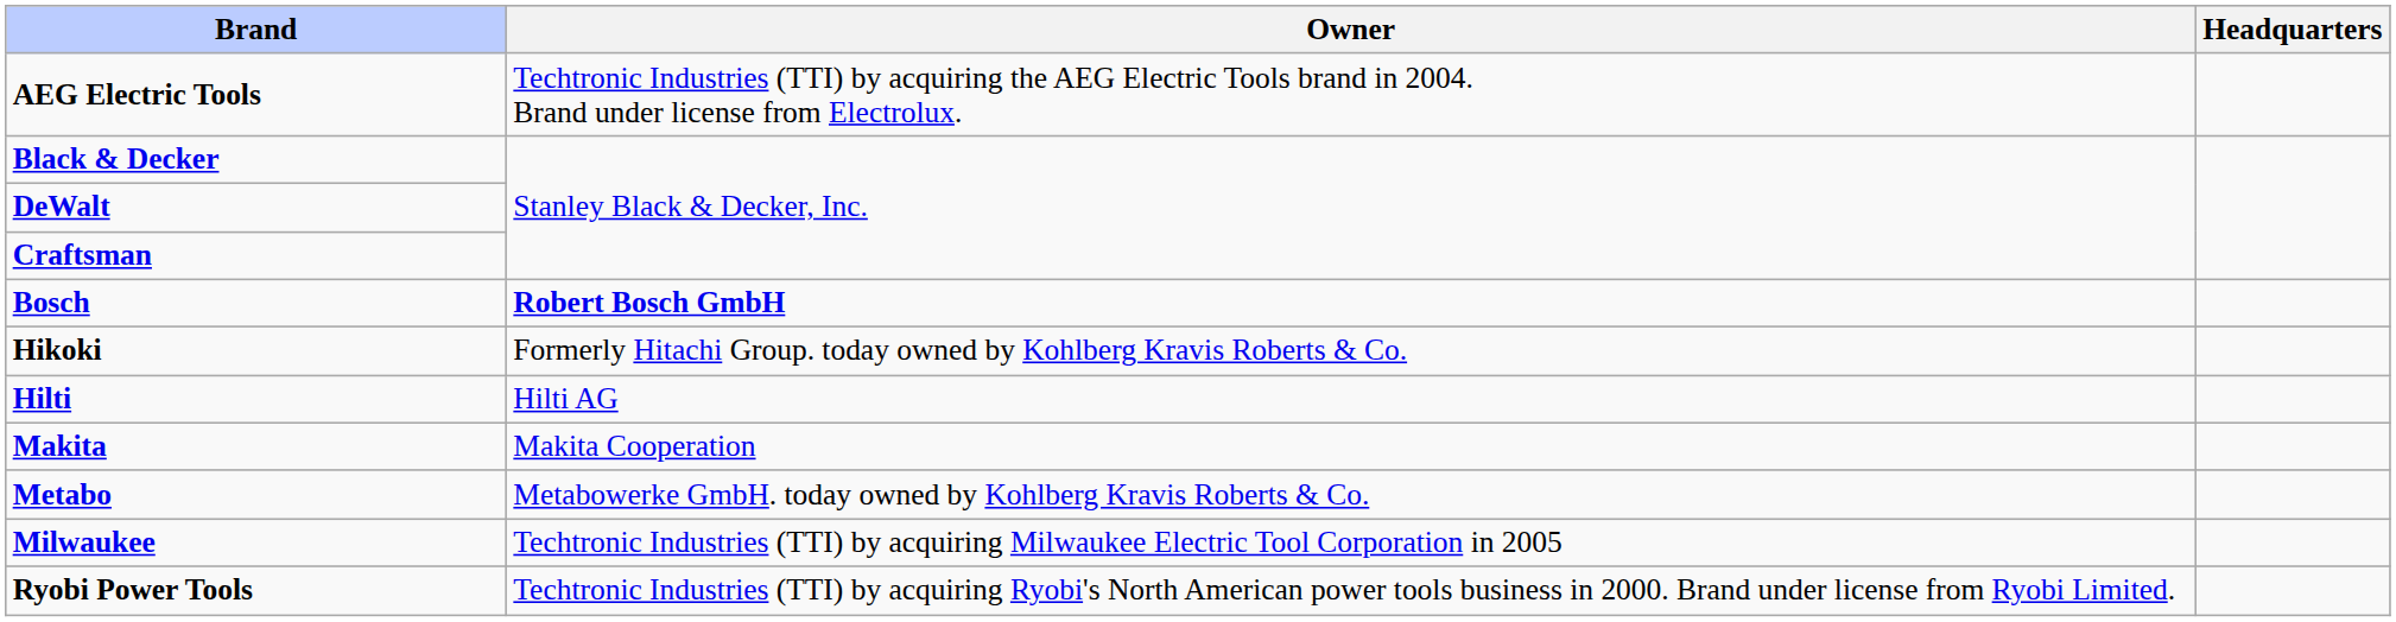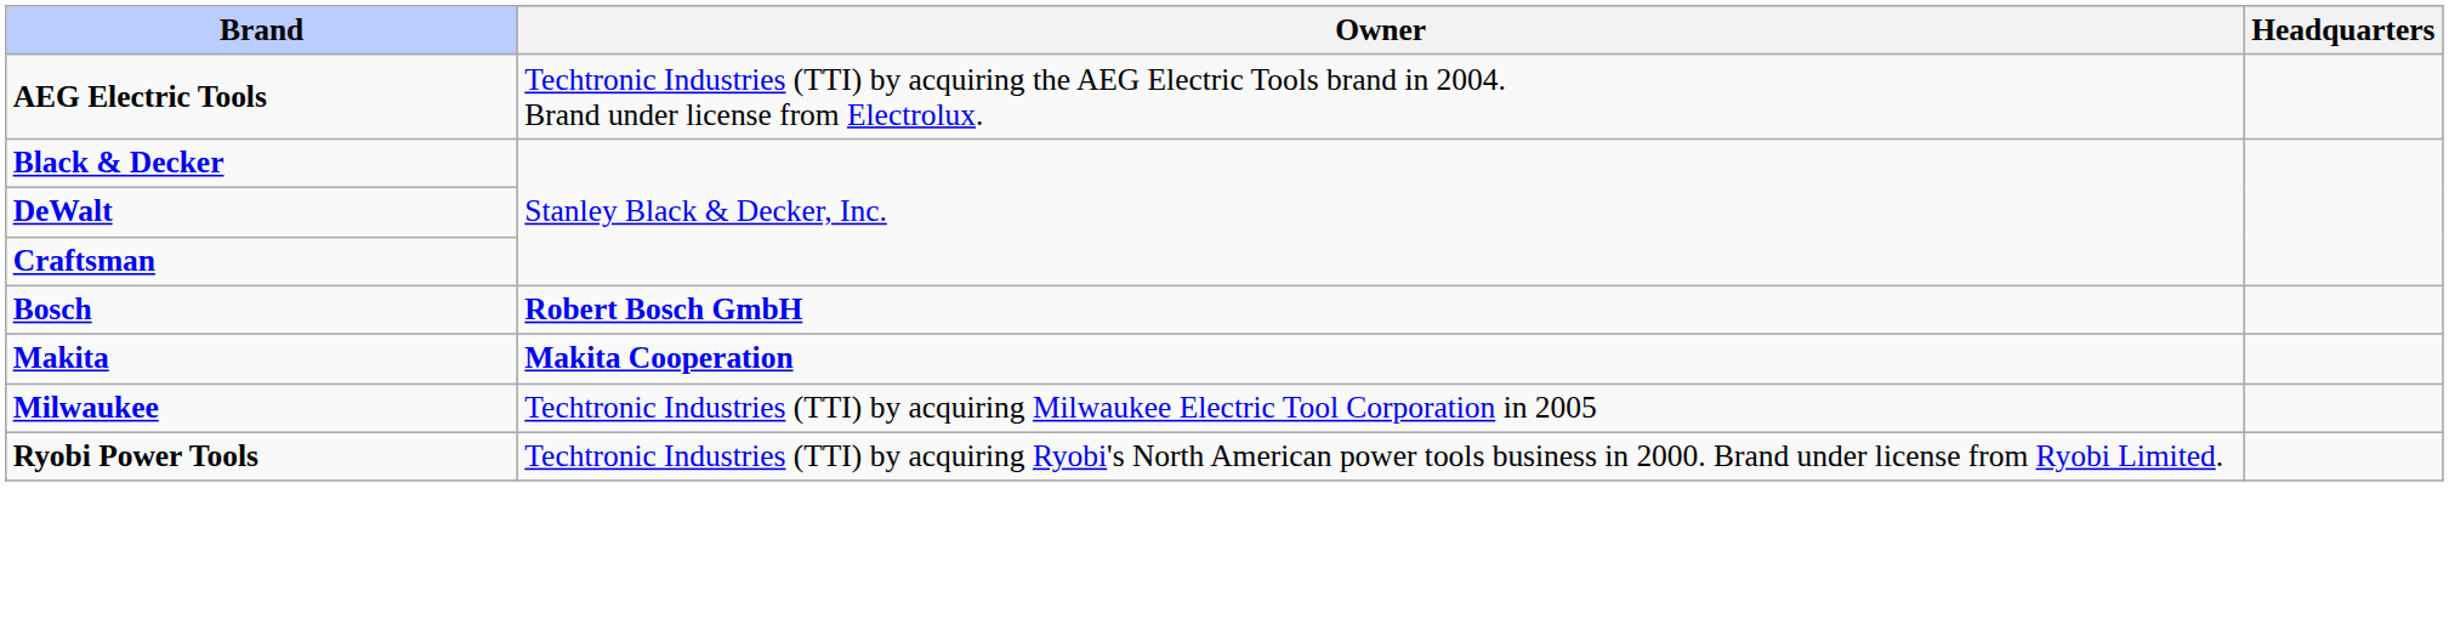- row: Hikoki | Formerly Hitachi Group. today owned by Kohlberg Kravis Roberts & Co.
- row: Hilti | Hilti AG
Makita | Owner: normal -> bold
- row: Metabo | Metabowerke GmbH. today owned by Kohlberg Kravis Roberts & Co.
